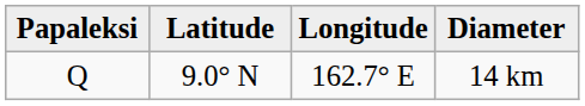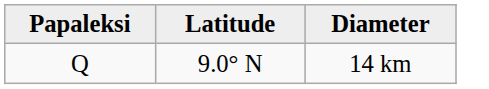- column: Longitude | 162.7° E
